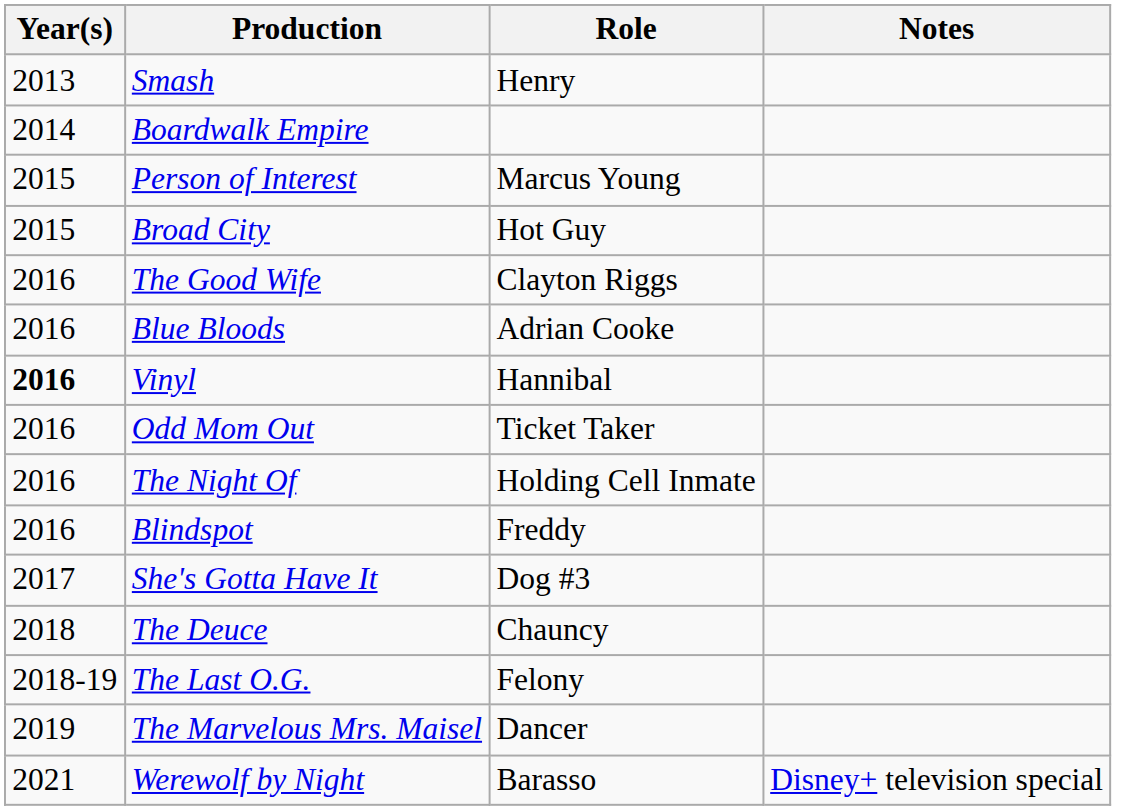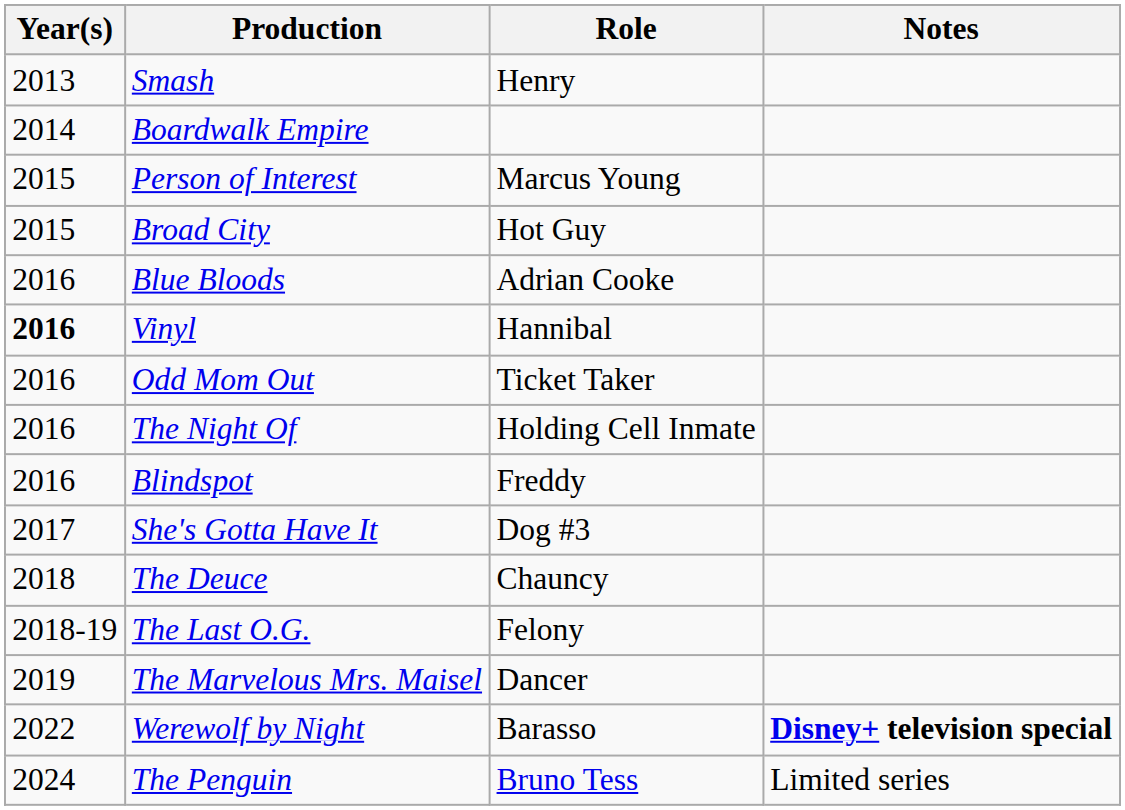- row: 2016 | The Good Wife | Clayton Riggs
Werewolf by Night | Year(s): 2021 -> 2022
Werewolf by Night | Notes: normal -> bold
+ row: 2024 | The Penguin | Bruno Tess | Limited series
